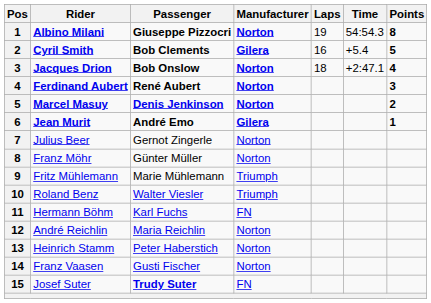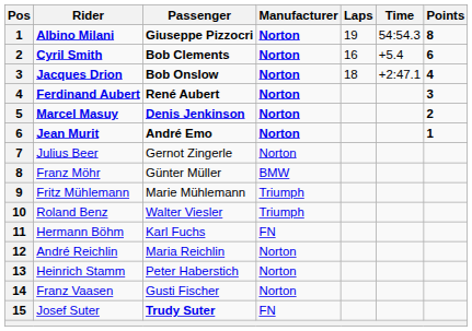Cyril Smith | Manufacturer: Gilera -> Norton
Cyril Smith | Points: 5 -> 6
Jean Murit | Manufacturer: Gilera -> Norton
Franz Möhr | Manufacturer: Norton -> BMW
